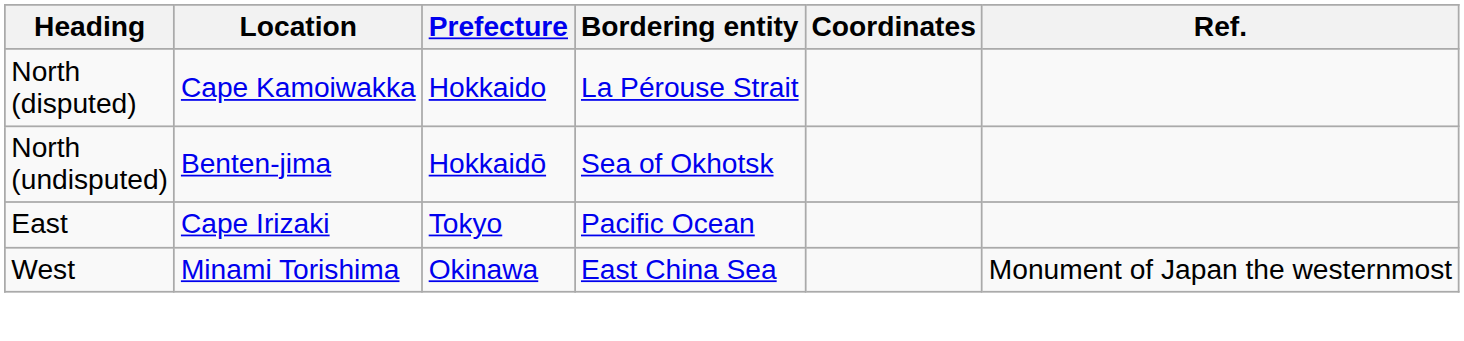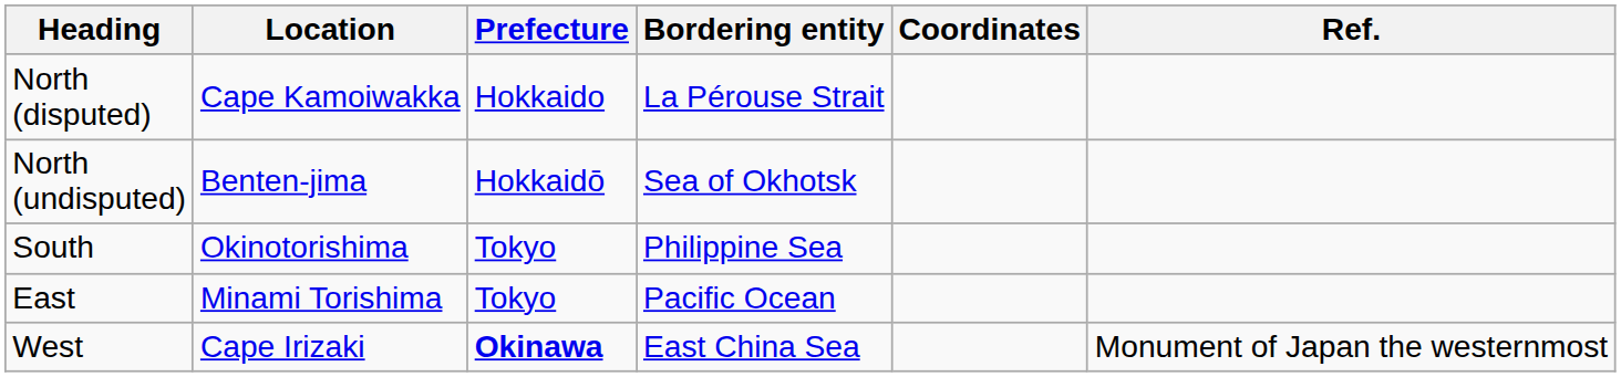+ row: South | Okinotorishima | Tokyo | Philippine Sea
East | Location: Cape Irizaki -> Minami Torishima
West | Location: Minami Torishima -> Cape Irizaki
West | Prefecture: normal -> bold
